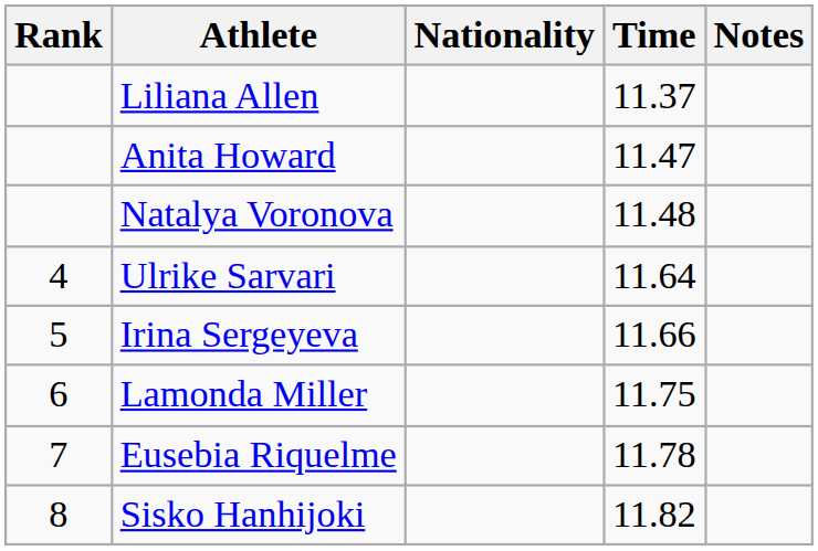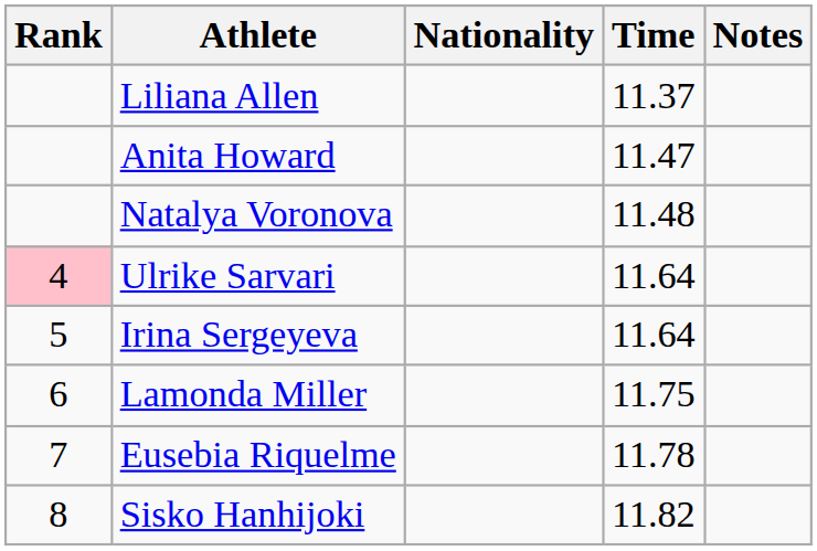Ulrike Sarvari | Rank: no background -> pink background
Irina Sergeyeva | Time: 11.66 -> 11.64
